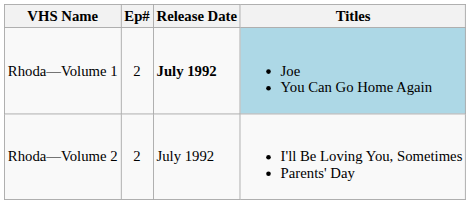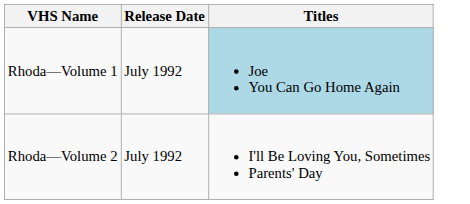- column: Ep# | 2 | 2
Rhoda—Volume 1 | Release Date: bold -> normal
